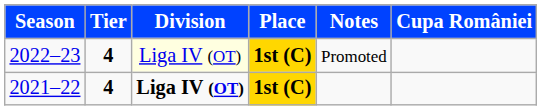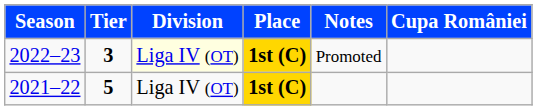2022–23 | Tier: 4 -> 3
2021–22 | Tier: 4 -> 5
2021–22 | Division: bold -> normal
